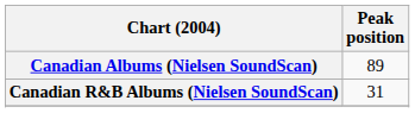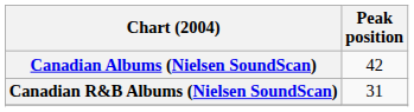Canadian Albums (Nielsen SoundScan) | Peak position: 89 -> 42
